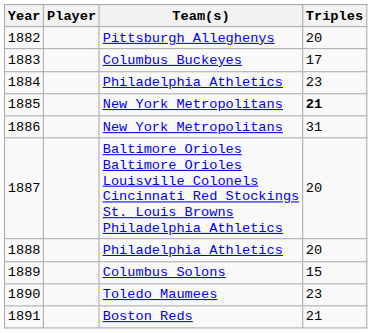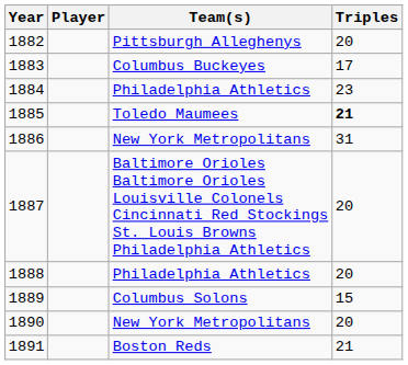1885 | Team(s): New York Metropolitans -> Toledo Maumees
1890 | Team(s): Toledo Maumees -> New York Metropolitans
1890 | Triples: 23 -> 20
